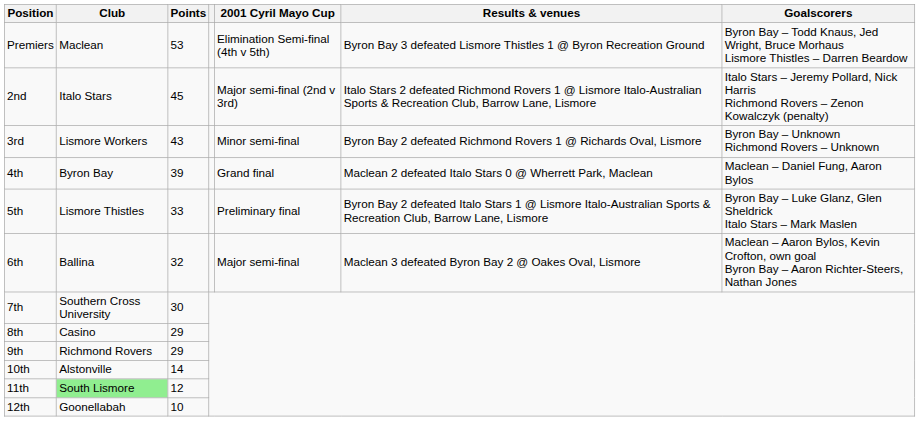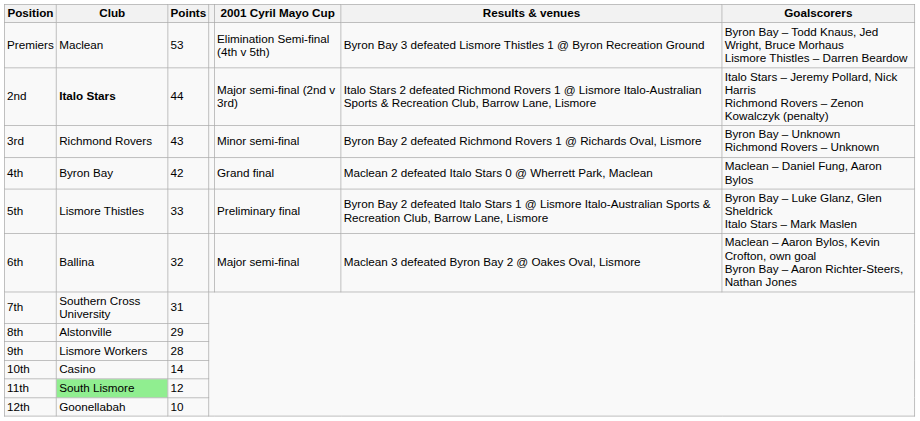2nd | Club: normal -> bold
2nd | Points: 45 -> 44
3rd | Club: Lismore Workers -> Richmond Rovers
4th | Points: 39 -> 42
7th | Points: 30 -> 31
8th | Club: Casino -> Alstonville
9th | Club: Richmond Rovers -> Lismore Workers
9th | Points: 29 -> 28
10th | Club: Alstonville -> Casino
